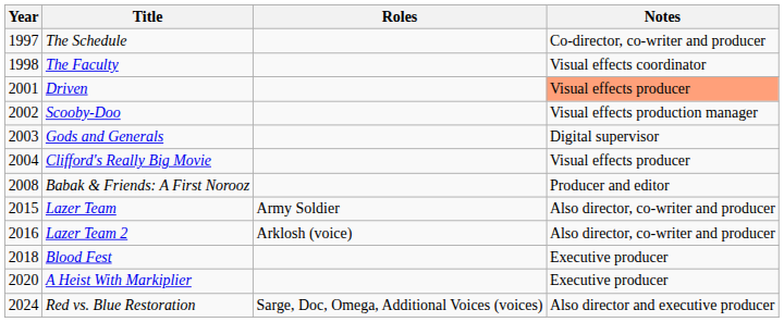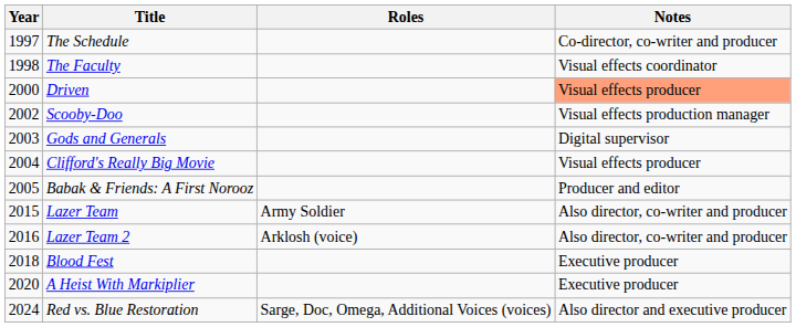Driven | Year: 2001 -> 2000
Babak & Friends: A First Norooz | Year: 2008 -> 2005
